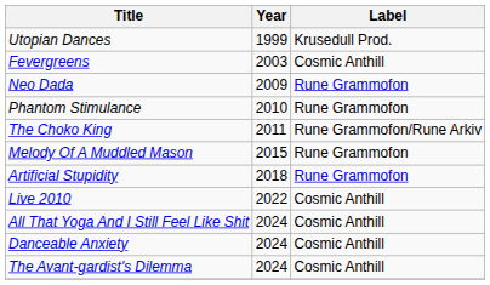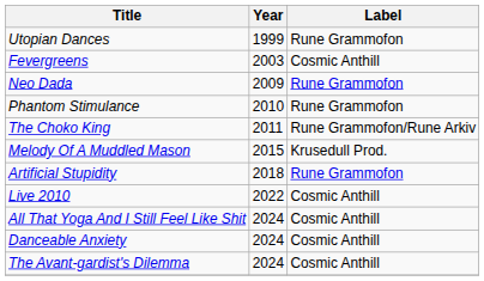Utopian Dances | Label: Krusedull Prod. -> Rune Grammofon
Melody Of A Muddled Mason | Label: Rune Grammofon -> Krusedull Prod.
